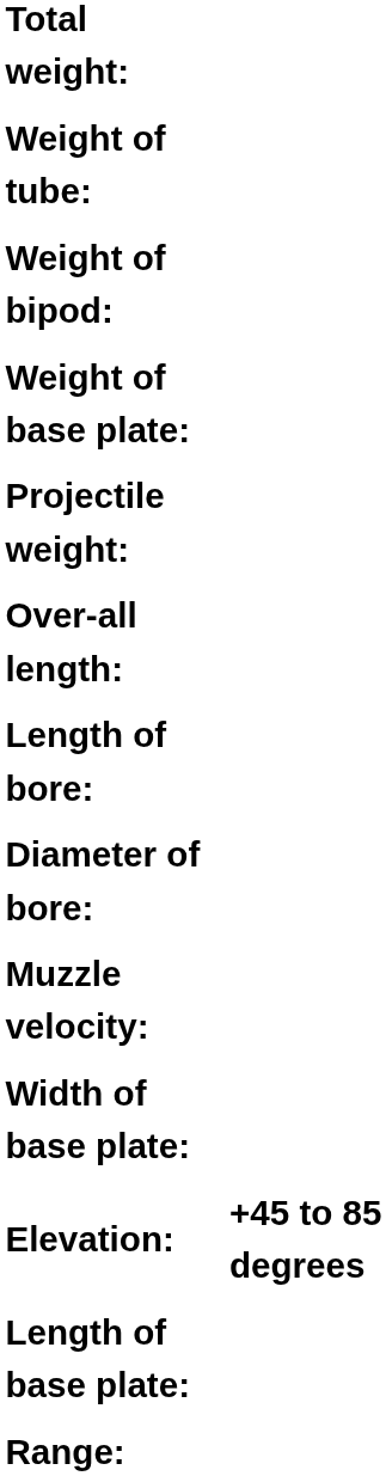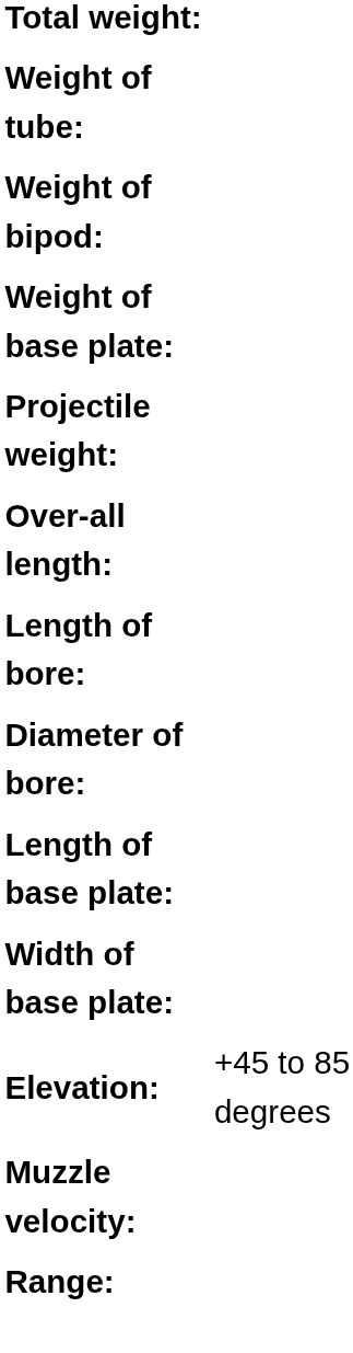rows swapped: Length of base plate: <-> Muzzle velocity:
Elevation: | column 2: bold -> normal
